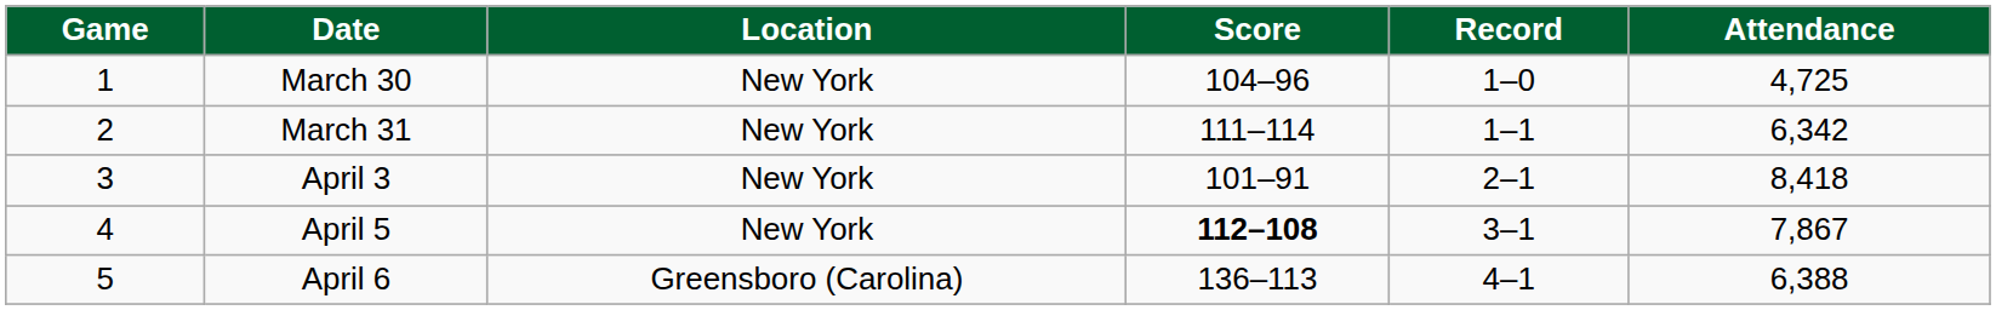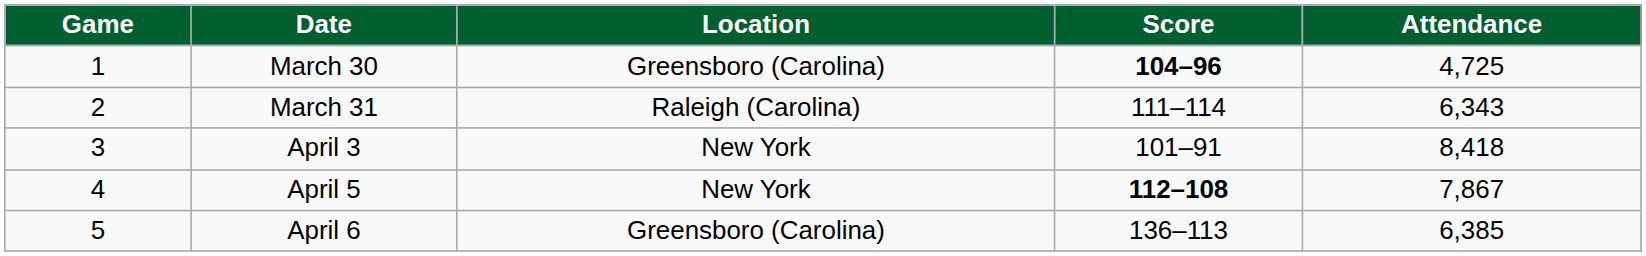- column: Record | 1–0 | 1–1 | 2–1 | 3–1 | 4–1
March 30 | Location: New York -> Greensboro (Carolina)
March 30 | Score: normal -> bold
March 31 | Location: New York -> Raleigh (Carolina)
March 31 | Attendance: 6,342 -> 6,343
April 6 | Attendance: 6,388 -> 6,385
